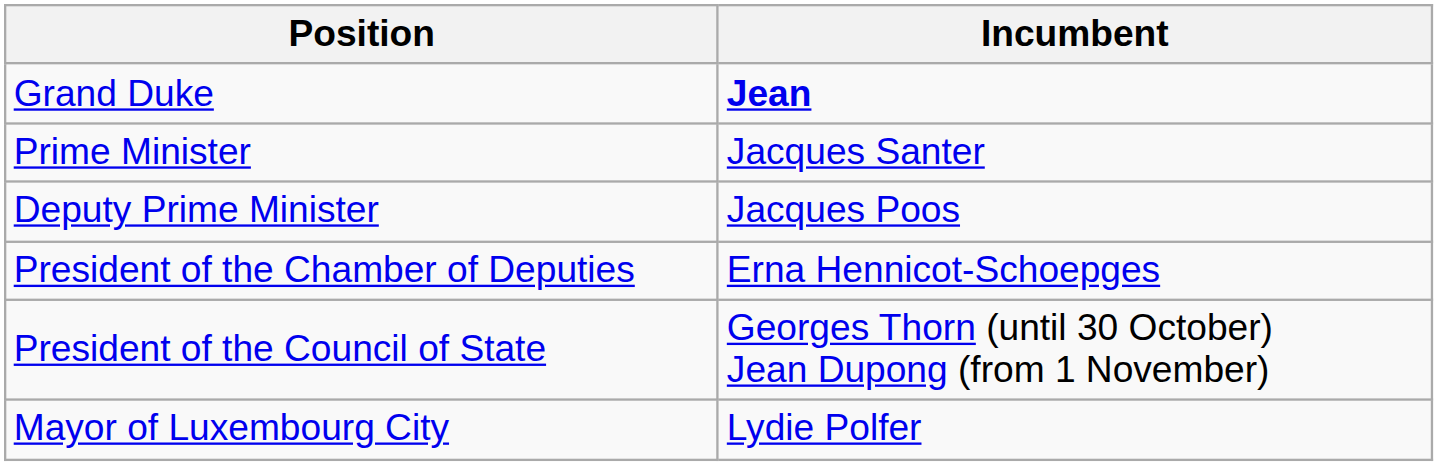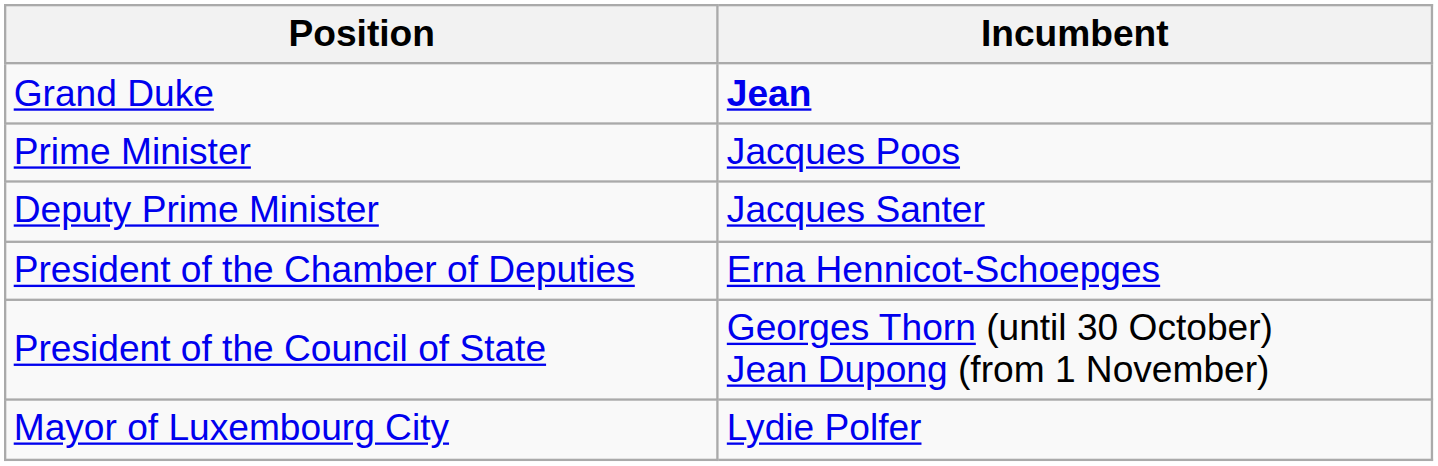Prime Minister | Incumbent: Jacques Santer -> Jacques Poos
Deputy Prime Minister | Incumbent: Jacques Poos -> Jacques Santer
